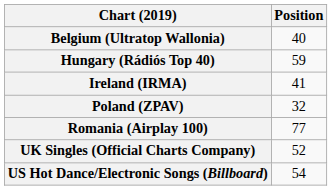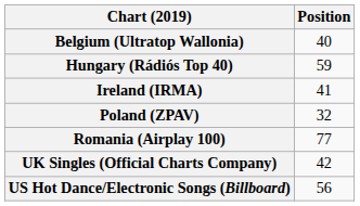UK Singles (Official Charts Company) | Position: 52 -> 42
US Hot Dance/Electronic Songs (Billboard) | Position: 54 -> 56
